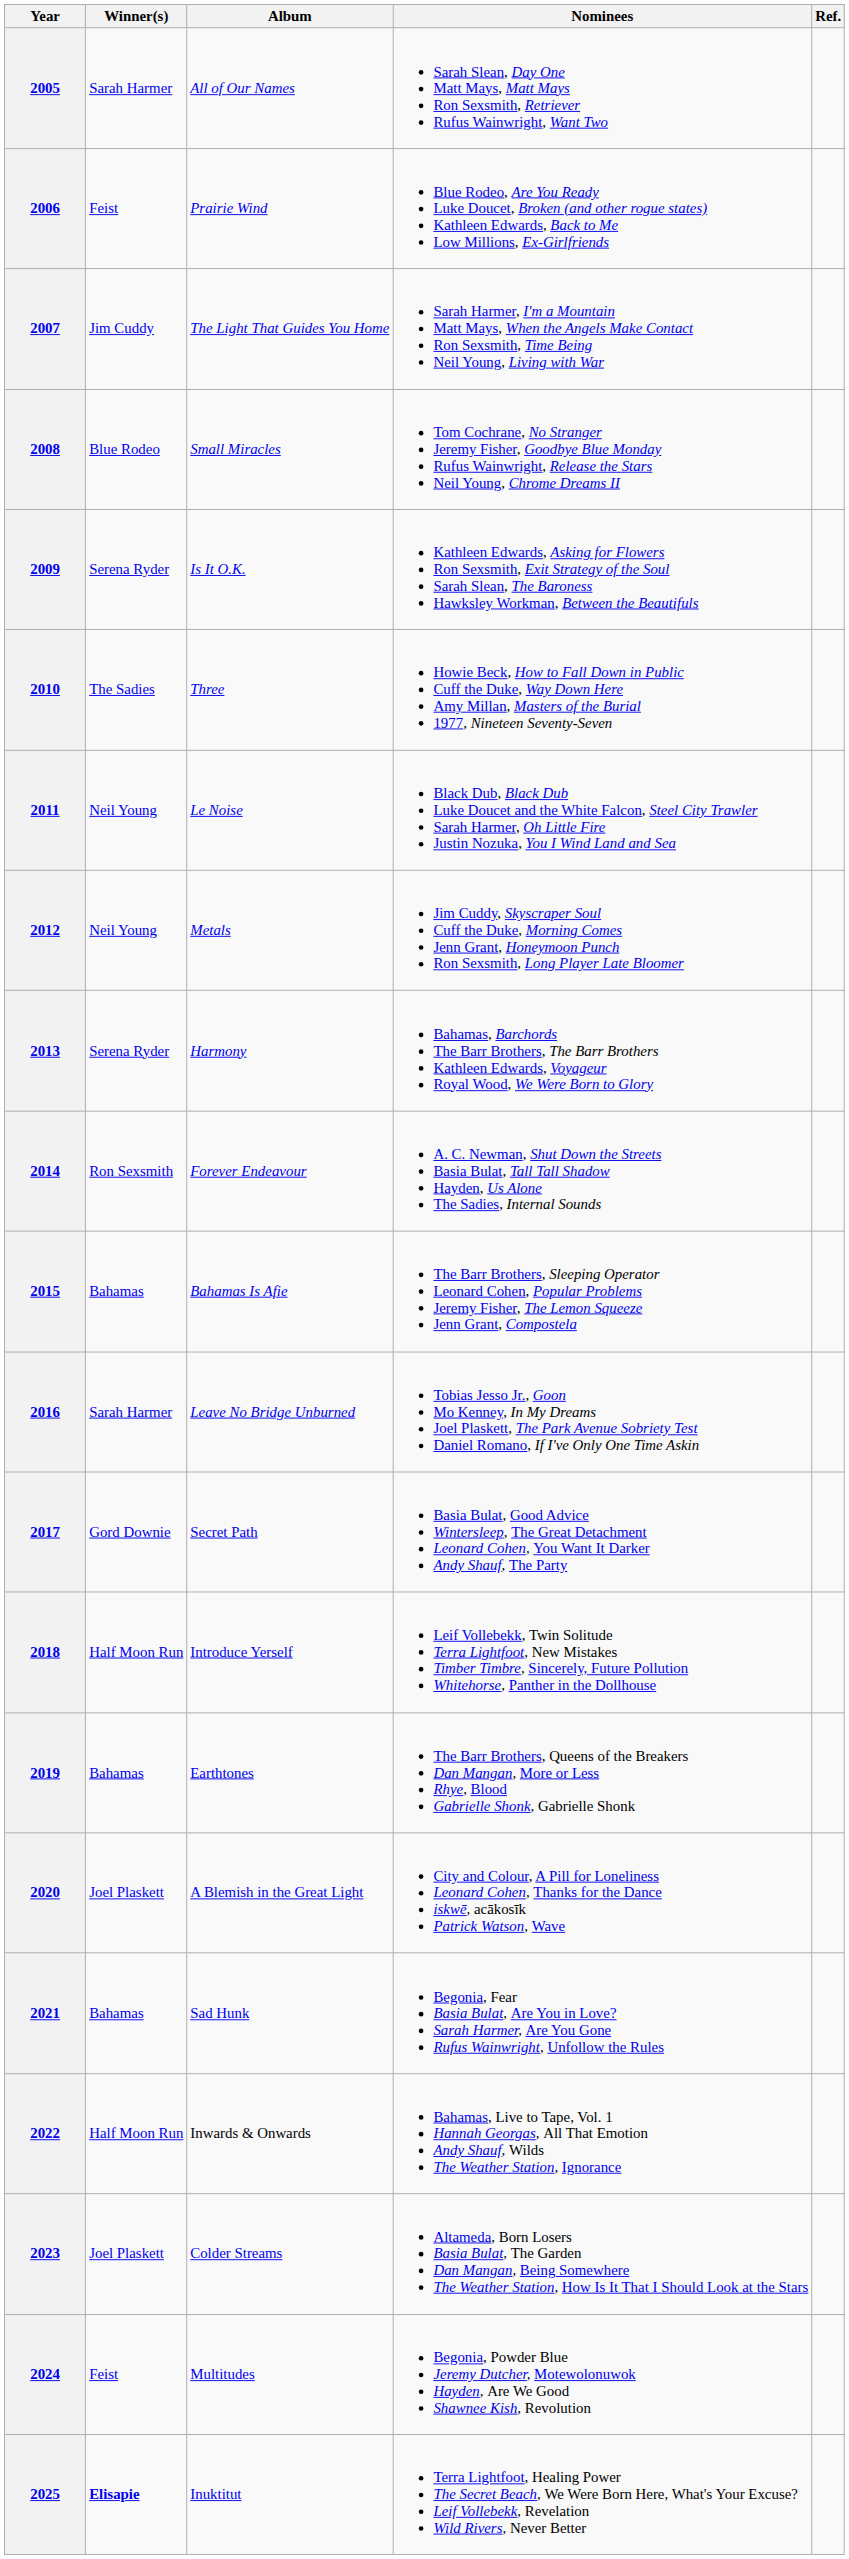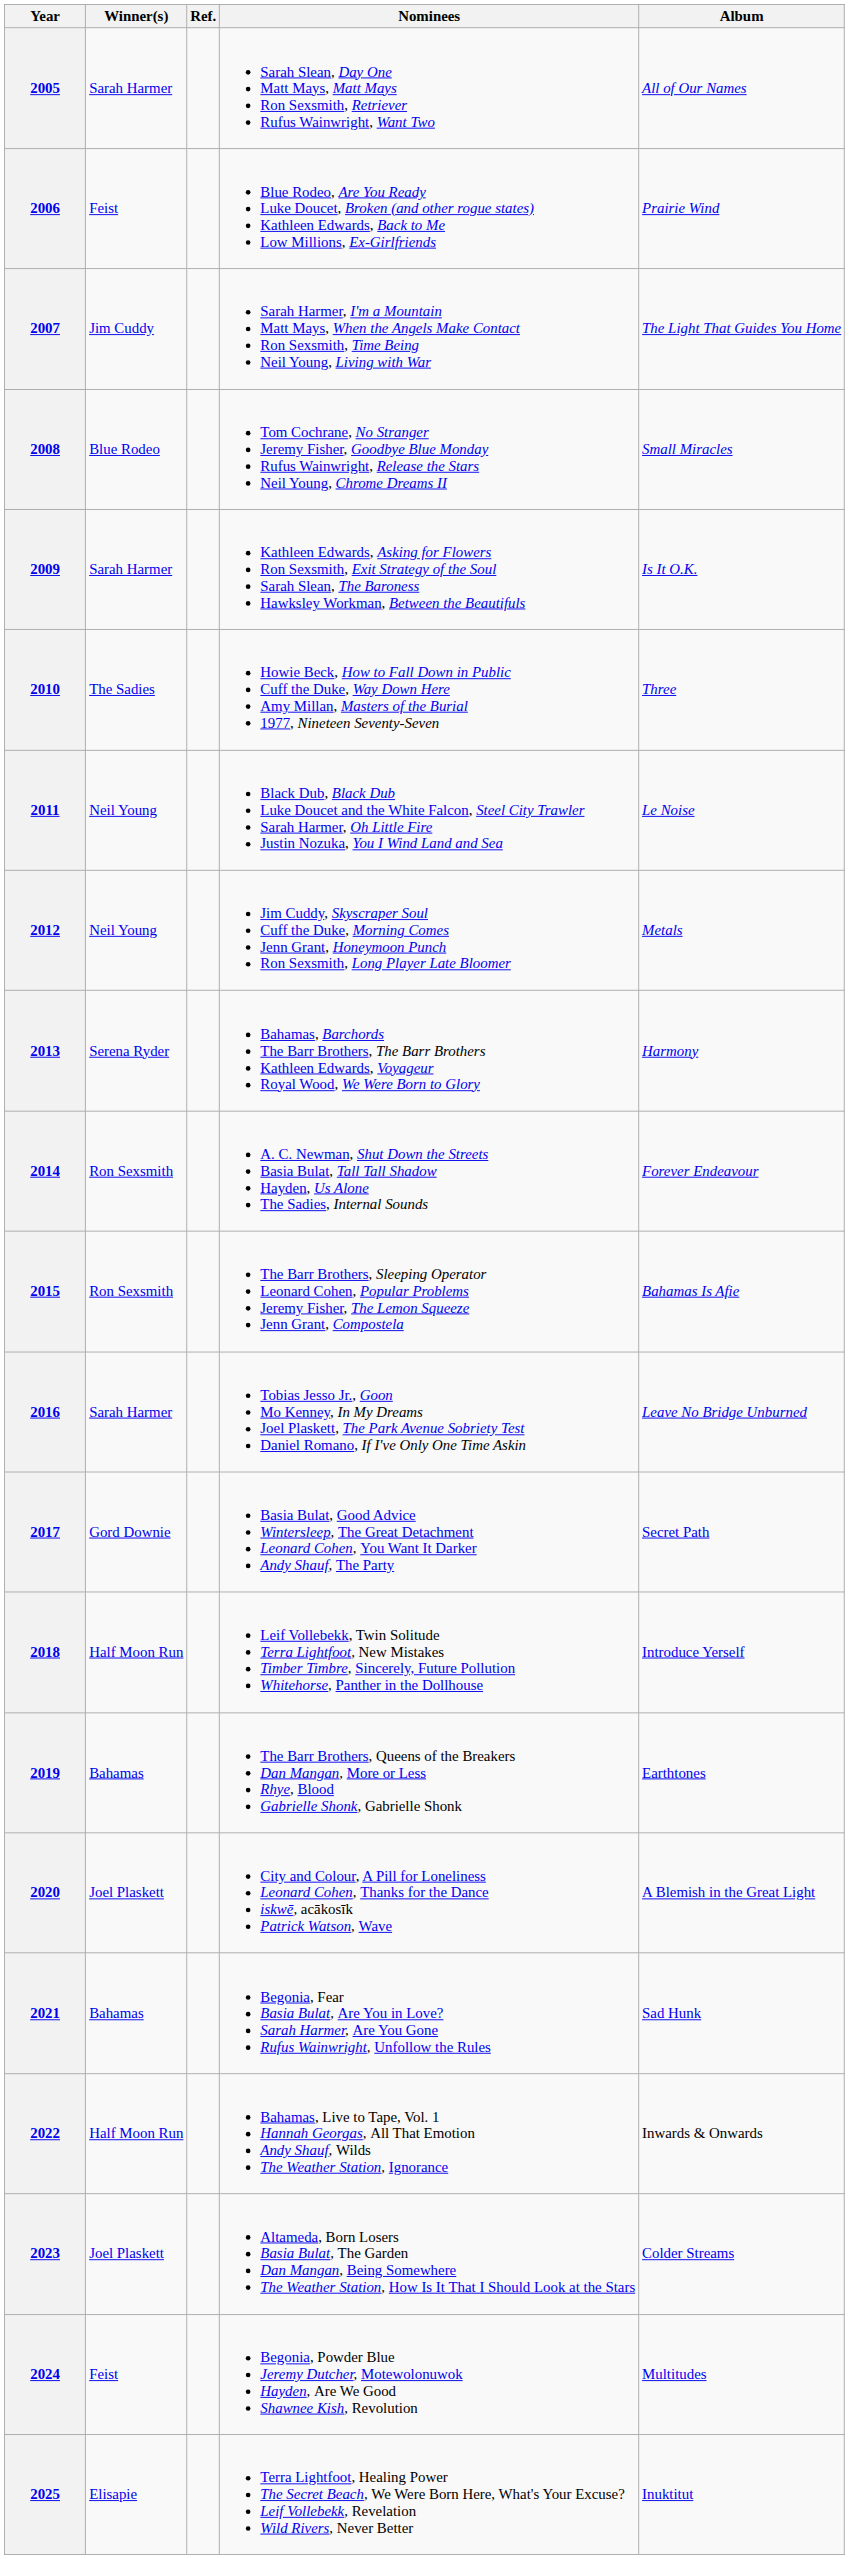columns swapped: Album <-> Ref.
2009 | Winner(s): Serena Ryder -> Sarah Harmer
2015 | Winner(s): Bahamas -> Ron Sexsmith
2025 | Winner(s): bold -> normal
